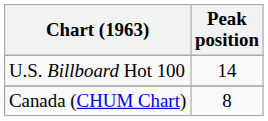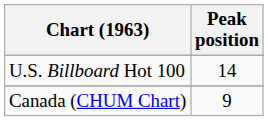Canada (CHUM Chart) | Peak position: 8 -> 9
